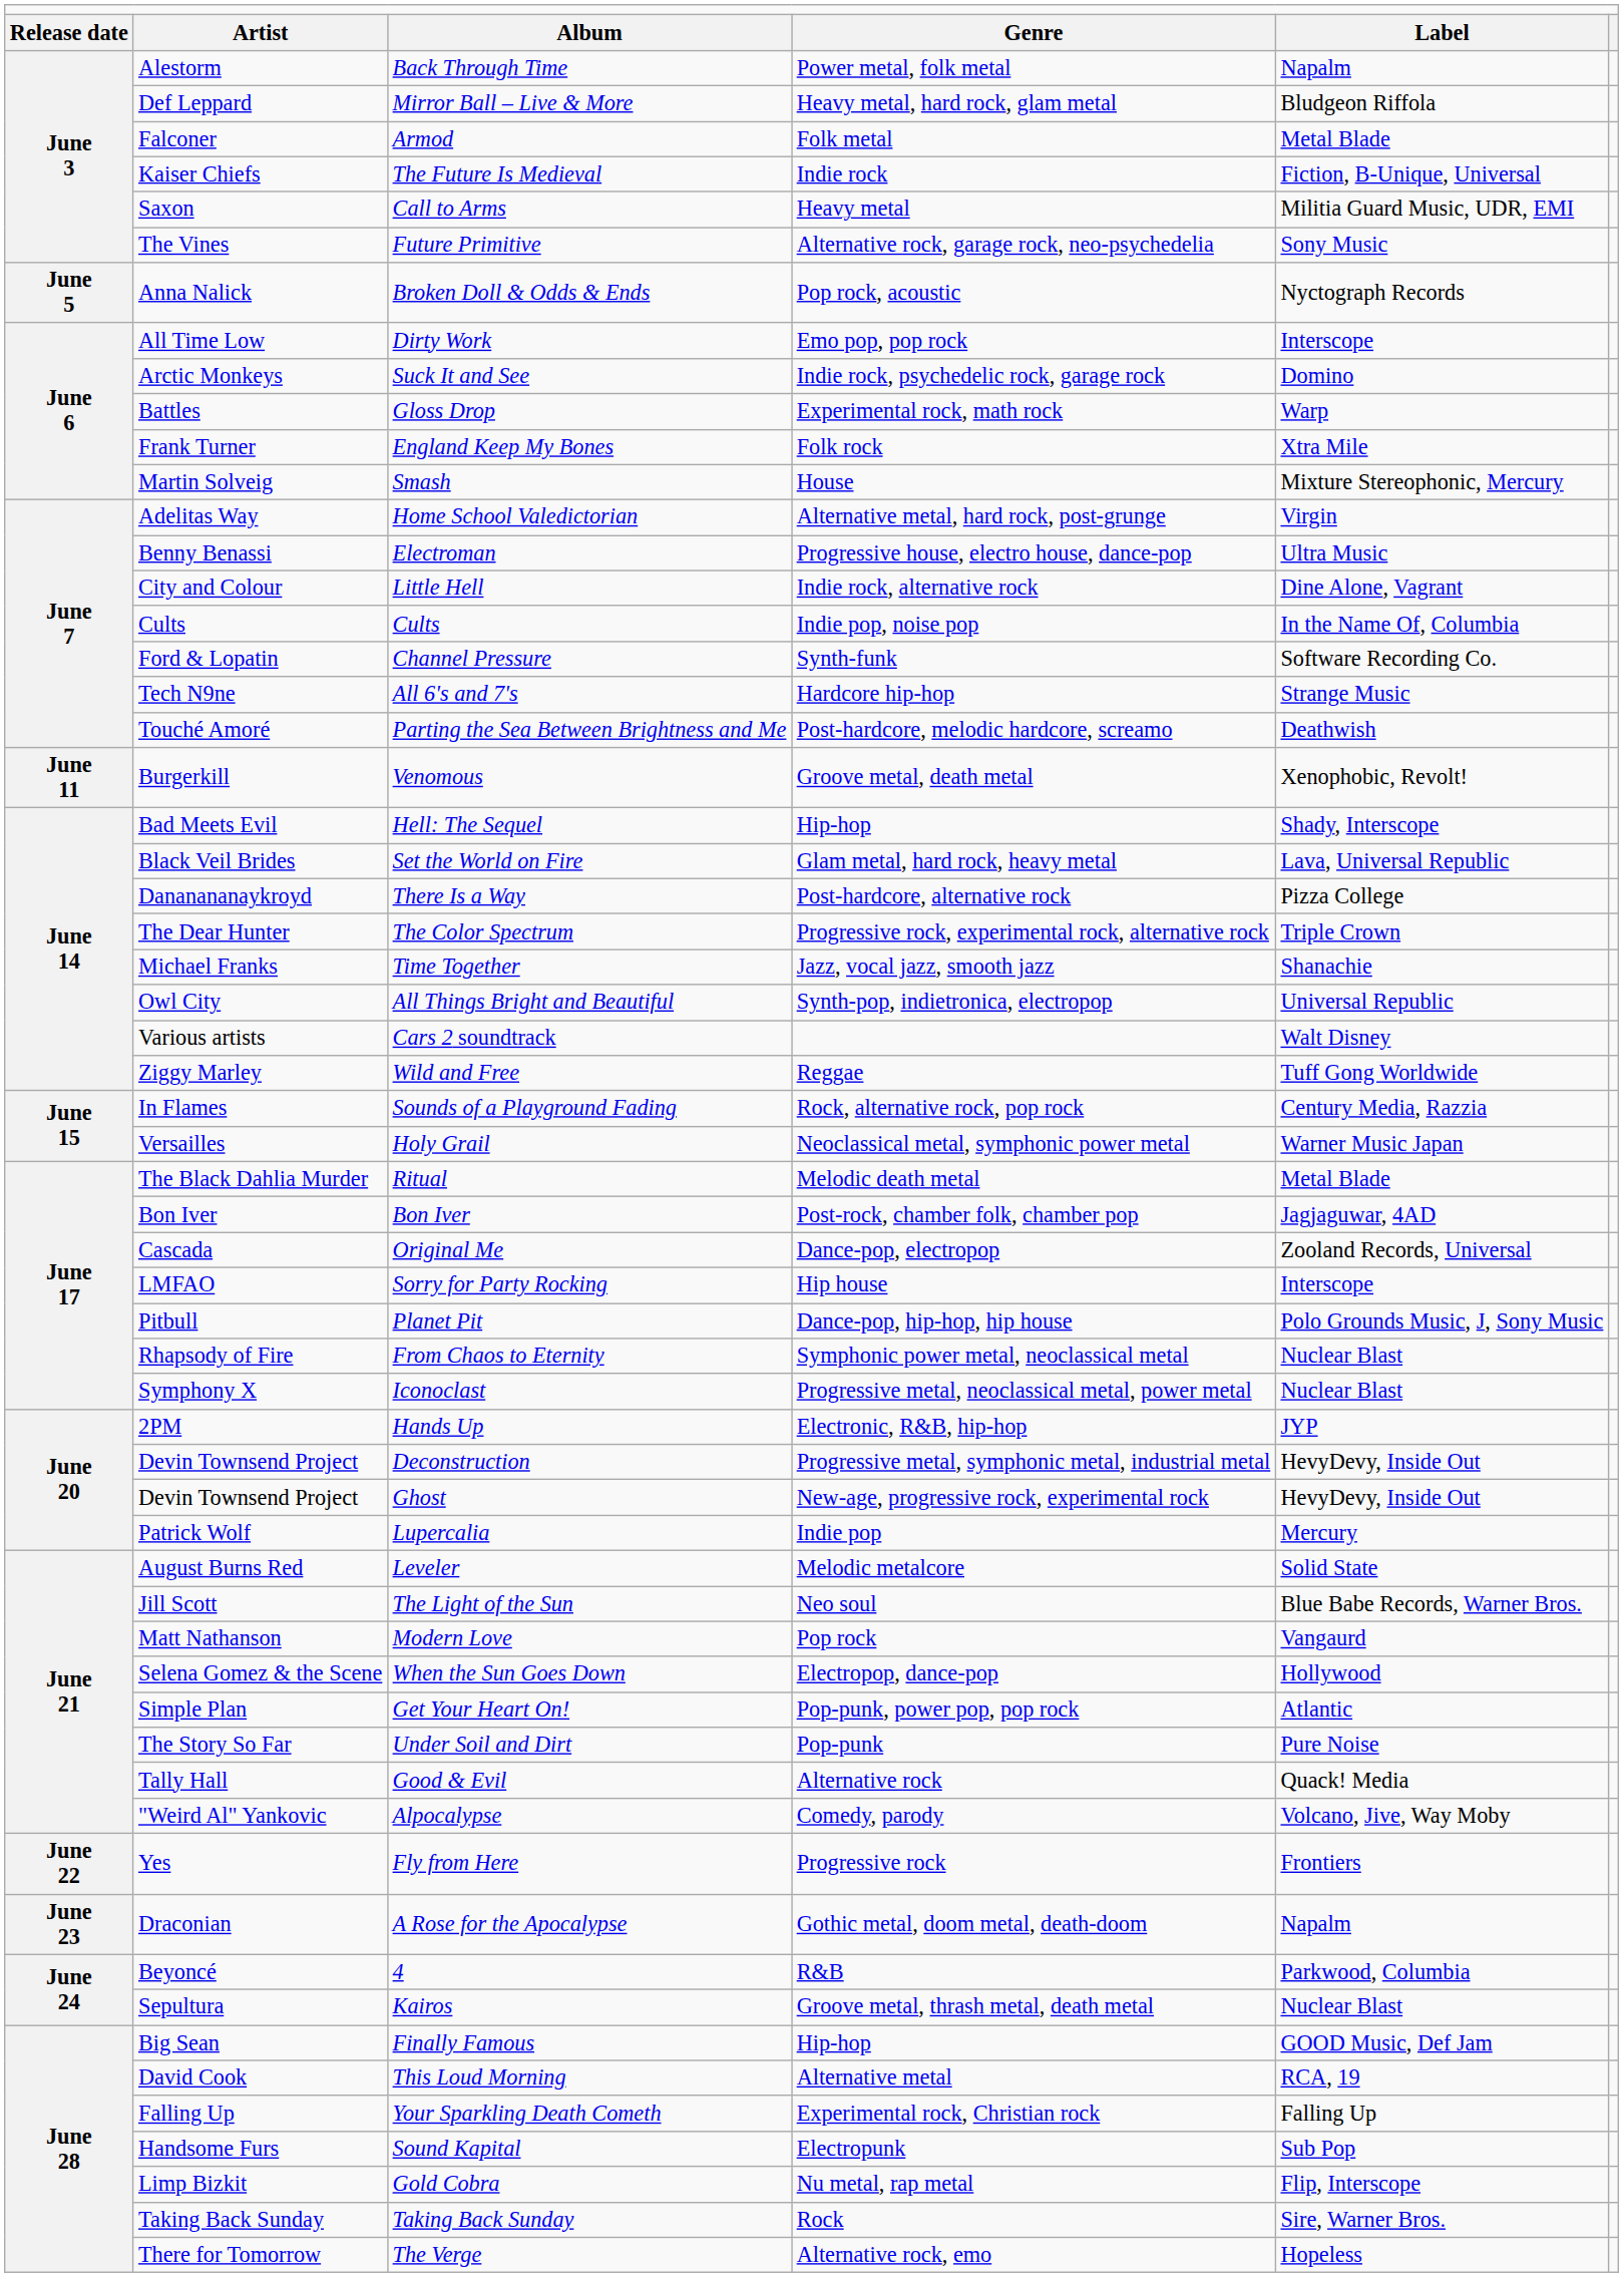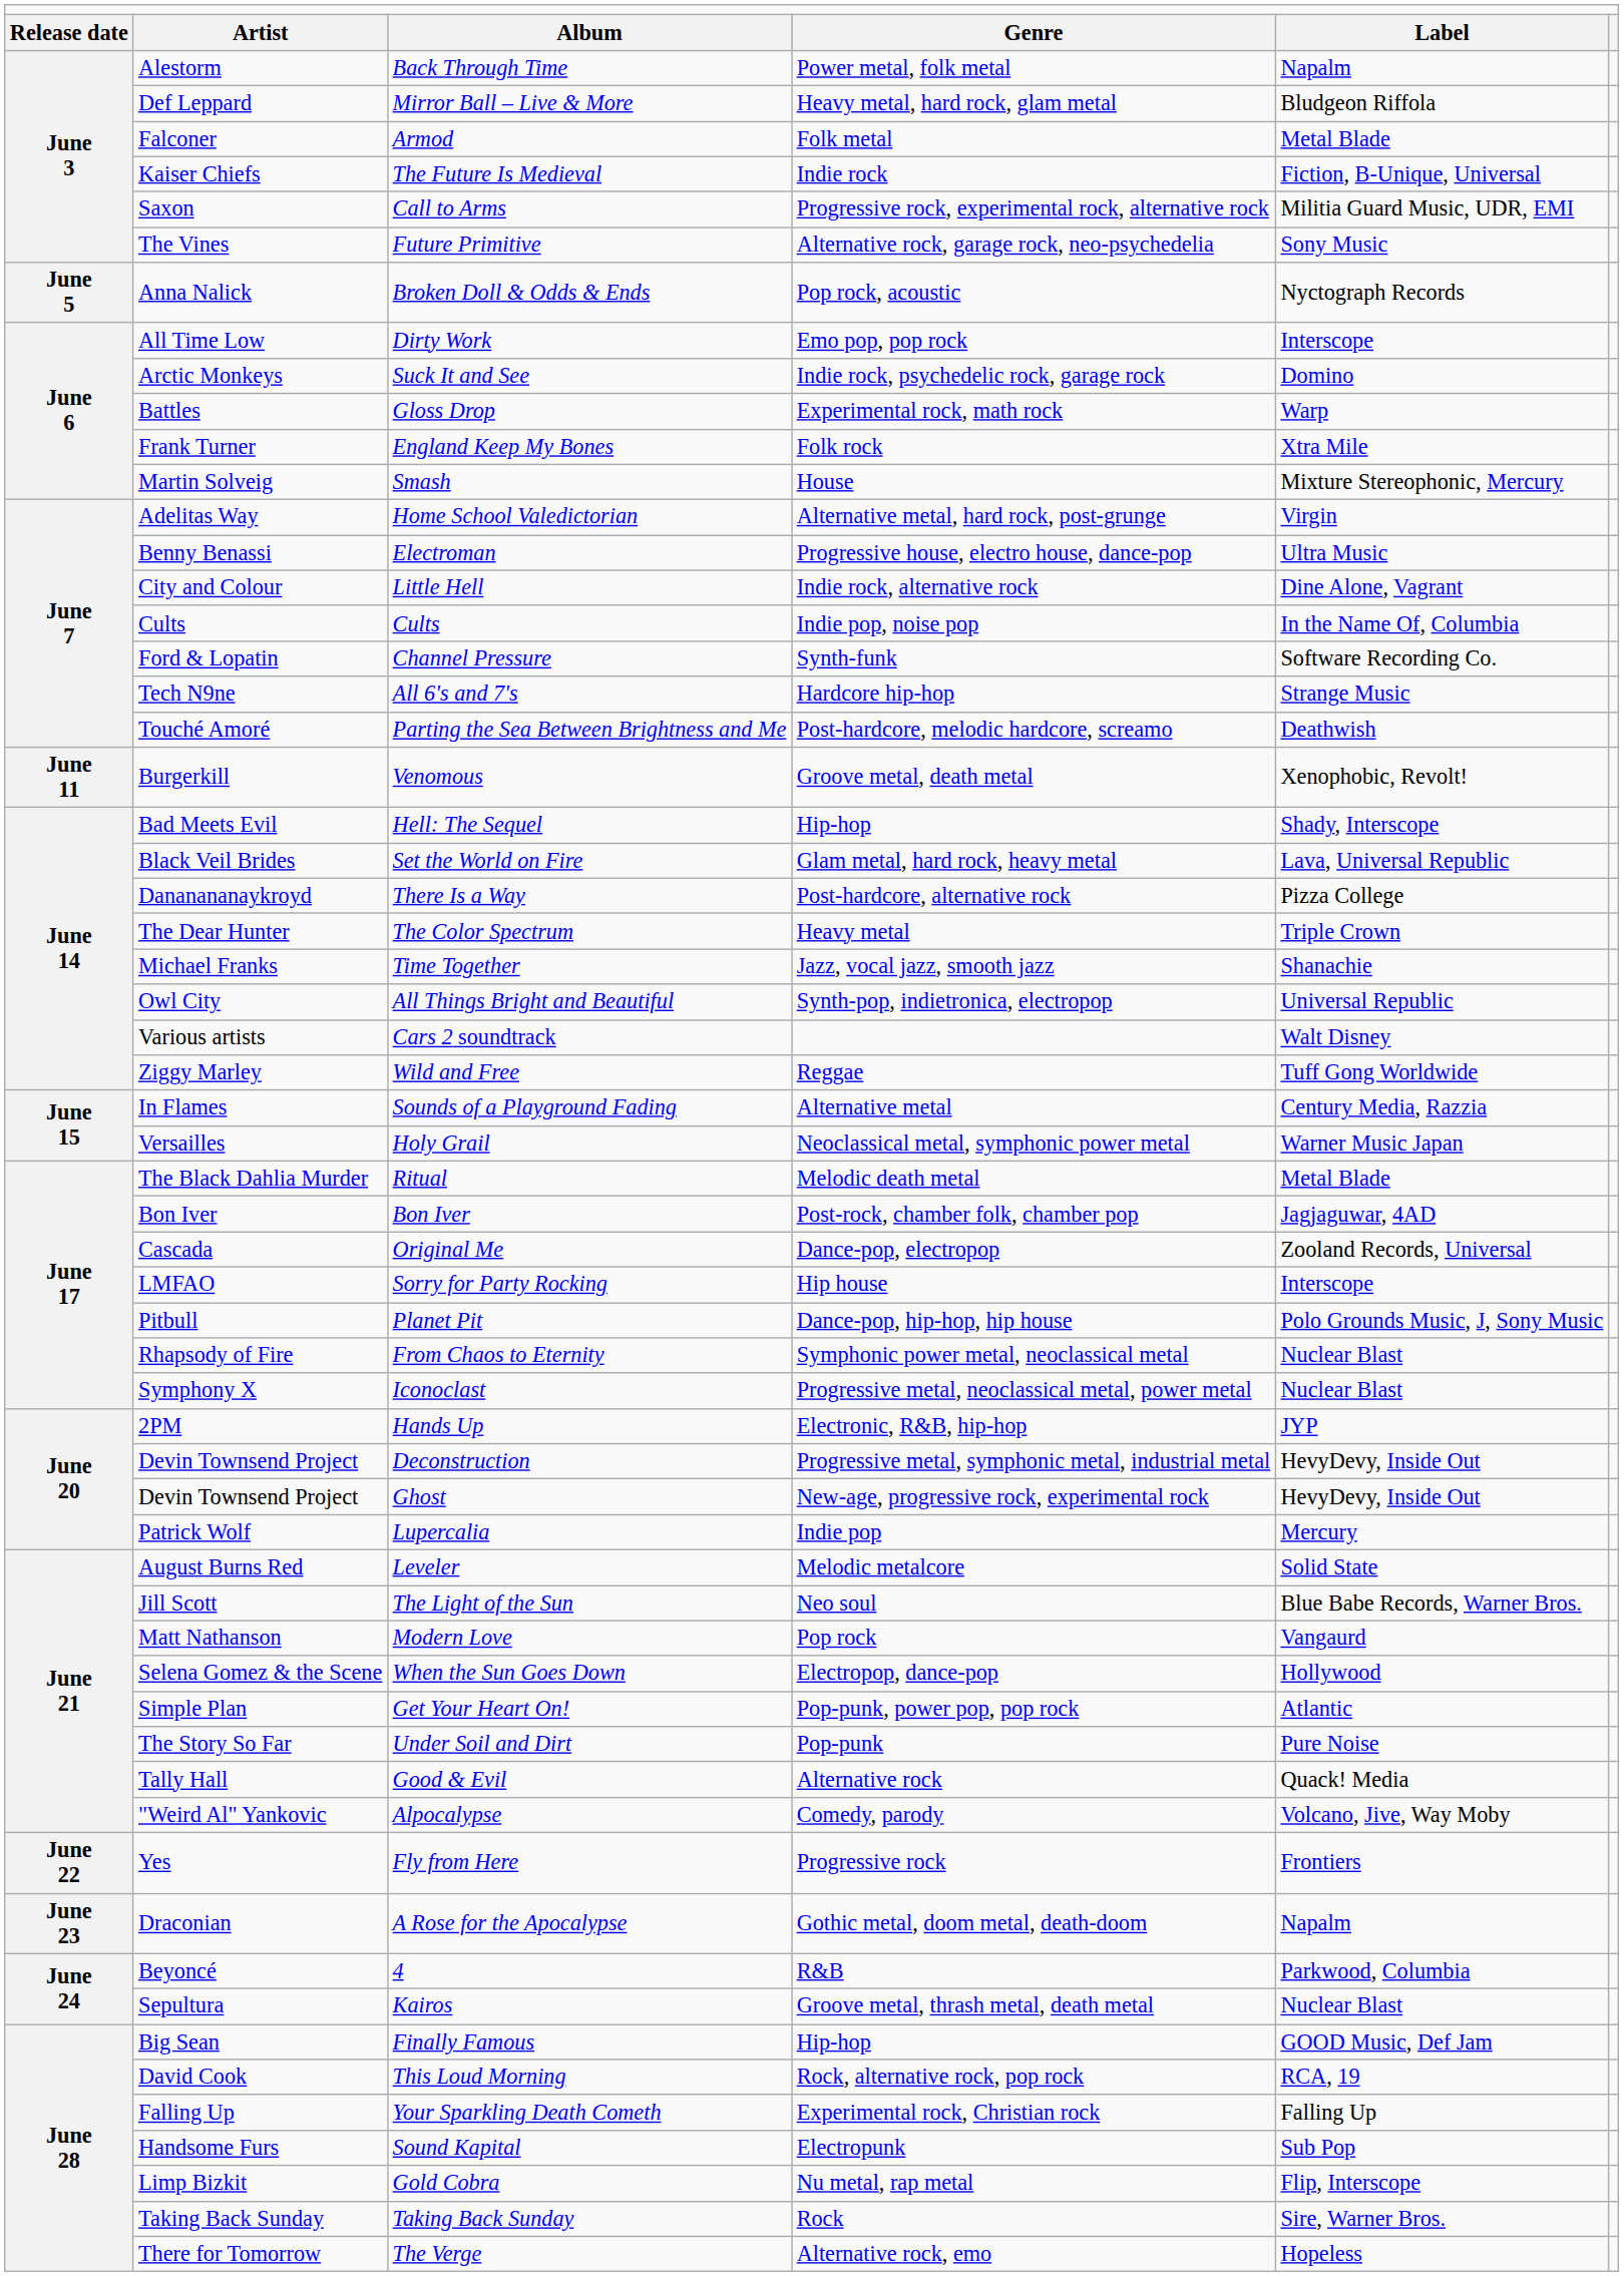Call to Arms | column 4: Heavy metal -> Progressive rock, experimental rock, alternative rock
The Color Spectrum | column 4: Progressive rock, experimental rock, alternative rock -> Heavy metal
Sounds of a Playground Fading | column 4: Rock, alternative rock, pop rock -> Alternative metal
This Loud Morning | column 4: Alternative metal -> Rock, alternative rock, pop rock
